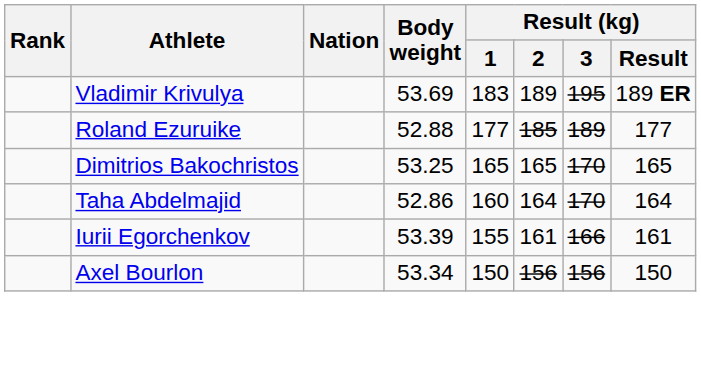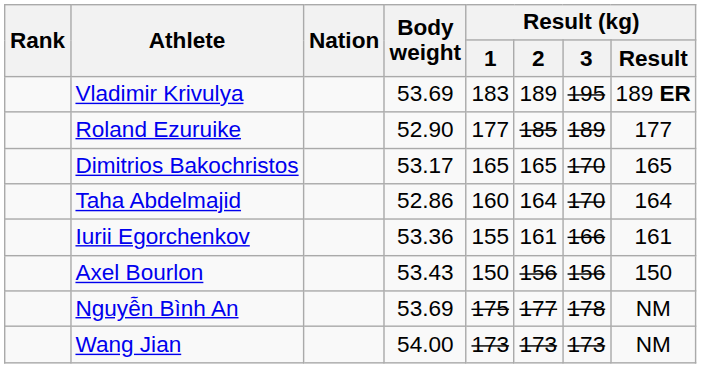Roland Ezuruike | Body weight: 52.88 -> 52.90
Dimitrios Bakochristos | Body weight: 53.25 -> 53.17
Iurii Egorchenkov | Body weight: 53.39 -> 53.36
Axel Bourlon | Body weight: 53.34 -> 53.43
+ row: Nguyễn Bình An | 53.69 | 175 | 177 | 178 | NM
+ row: Wang Jian | 54.00 | 173 | 173 | 173 | NM
